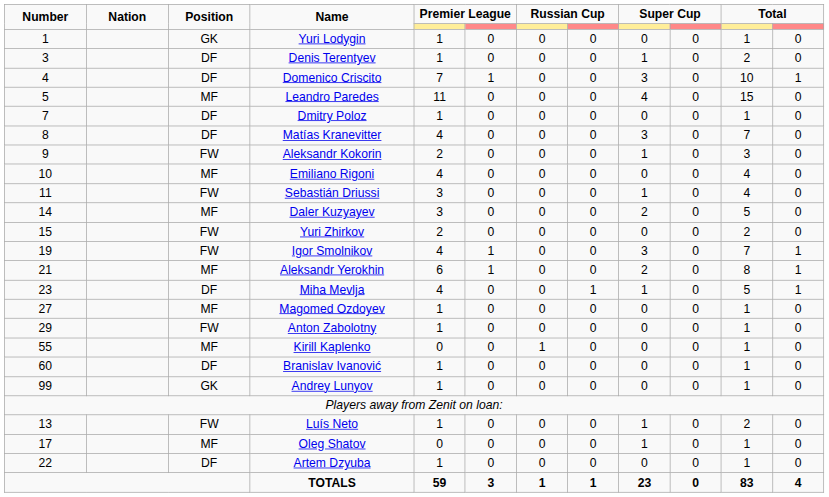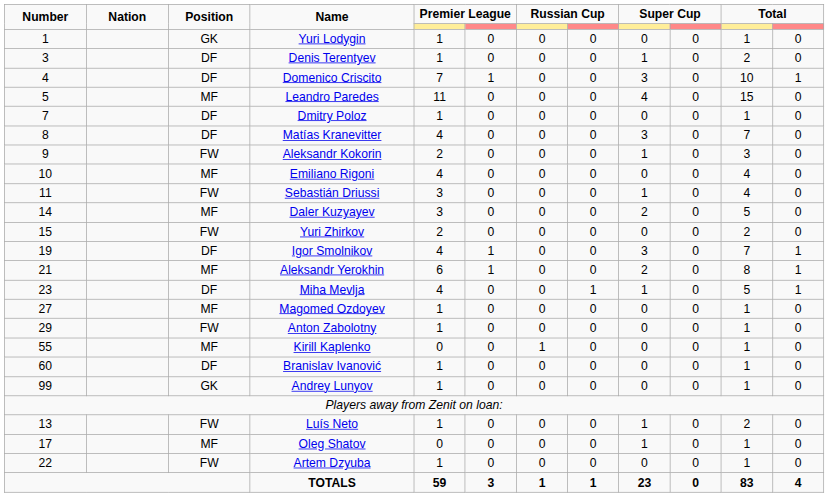Igor Smolnikov | Position: FW -> DF
Artem Dzyuba | Position: DF -> FW
